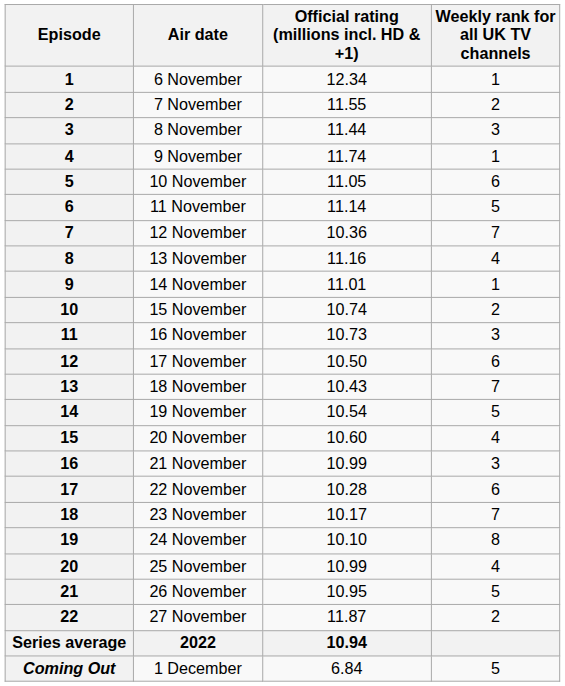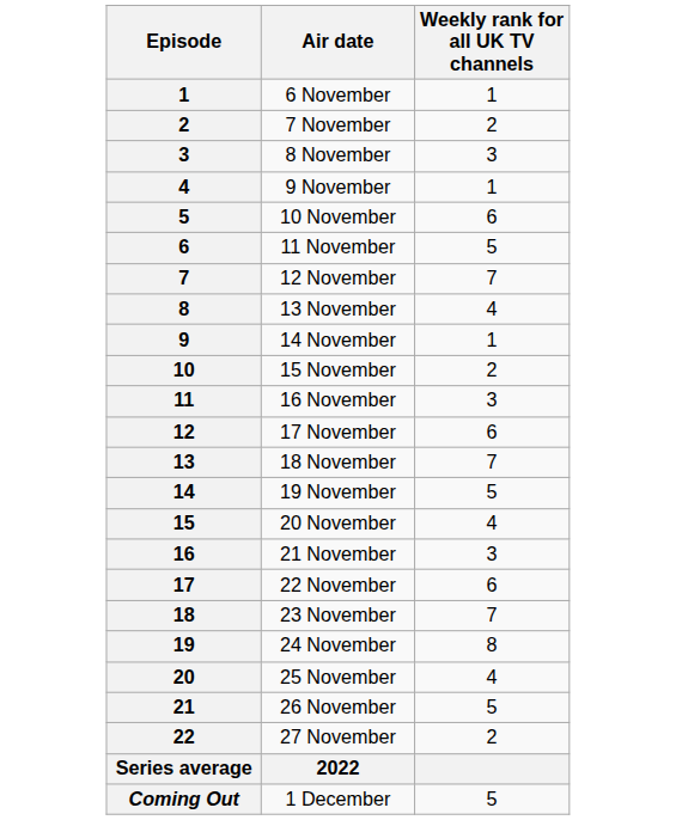- column: Official rating (millions incl. HD & +1) | 12.34 | 11.55 | 11.44 | 11.74 | 11.05 | 11.14 | 10.36 | 11.16 | 11.01 | 10.74 | 10.73 | 10.50 | 10.43 | 10.54 | 10.60 | 10.99 | 10.28 | 10.17 | 10.10 | 10.99 | 10.95 | 11.87 | 10.94 | 6.84
